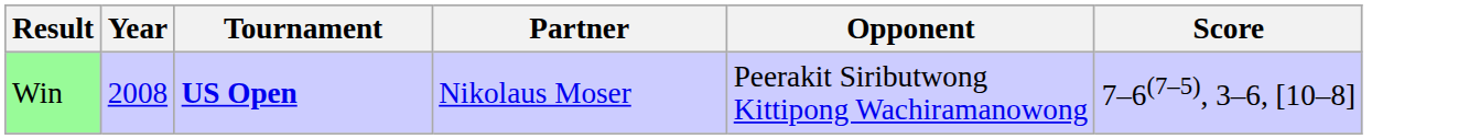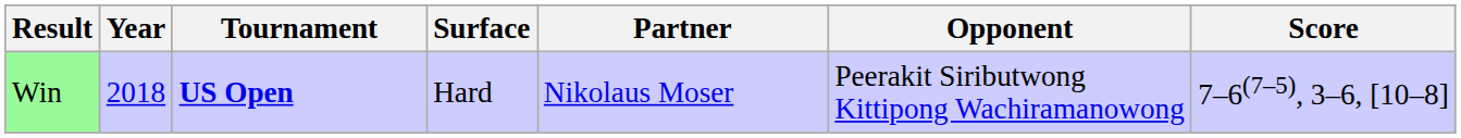+ column: Surface | Hard
Win | Year: 2008 -> 2018
